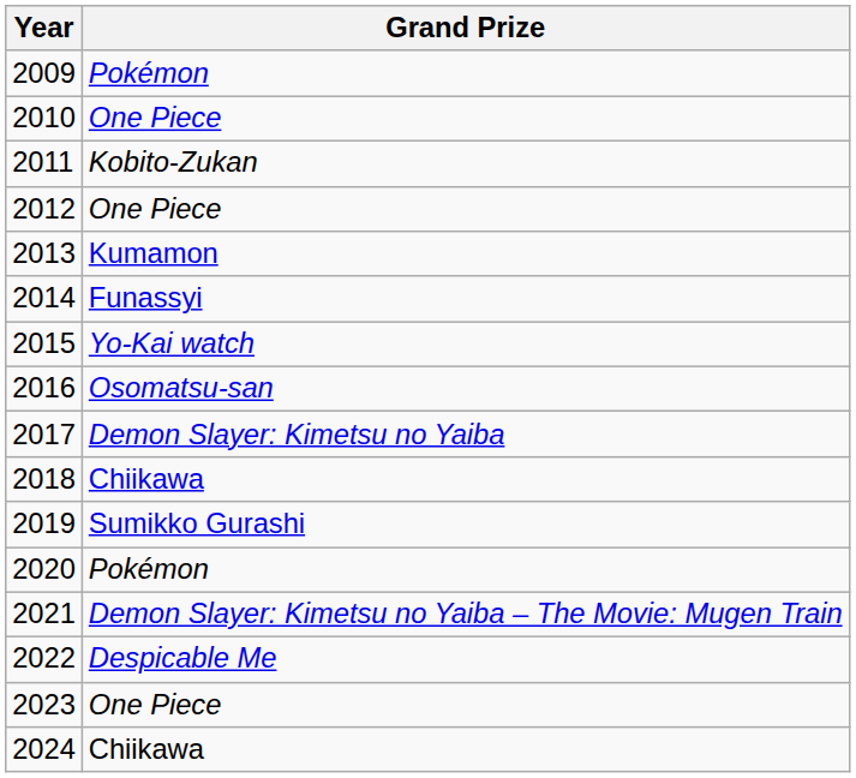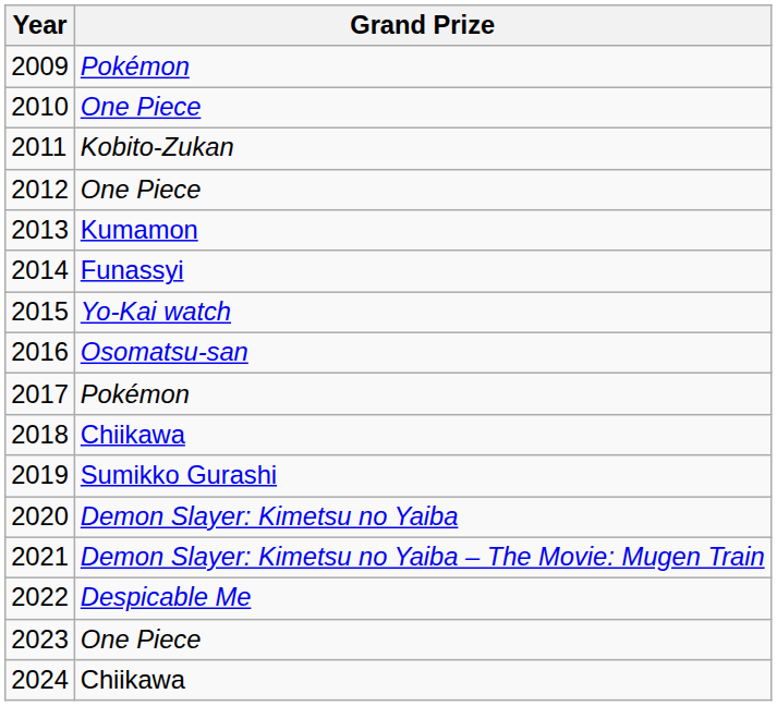2017 | Grand Prize: Demon Slayer: Kimetsu no Yaiba -> Pokémon
2020 | Grand Prize: Pokémon -> Demon Slayer: Kimetsu no Yaiba
